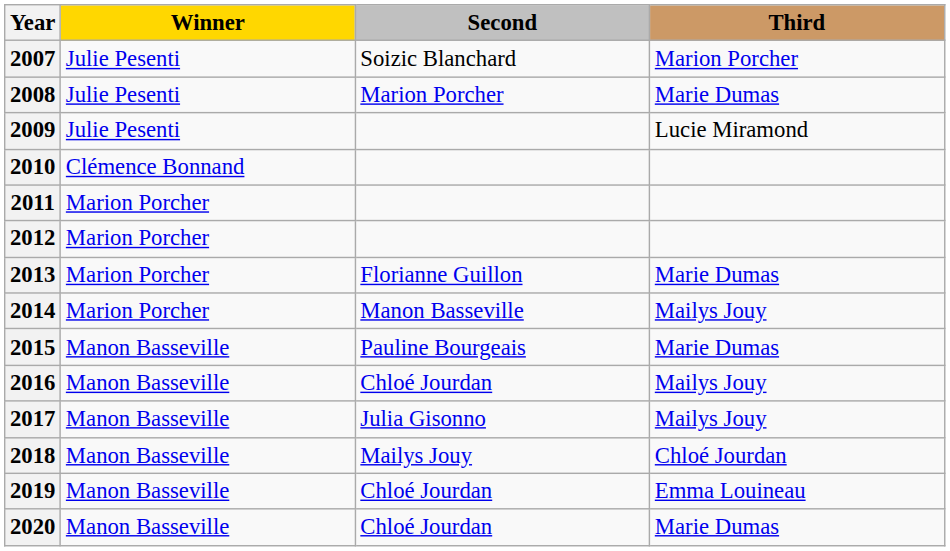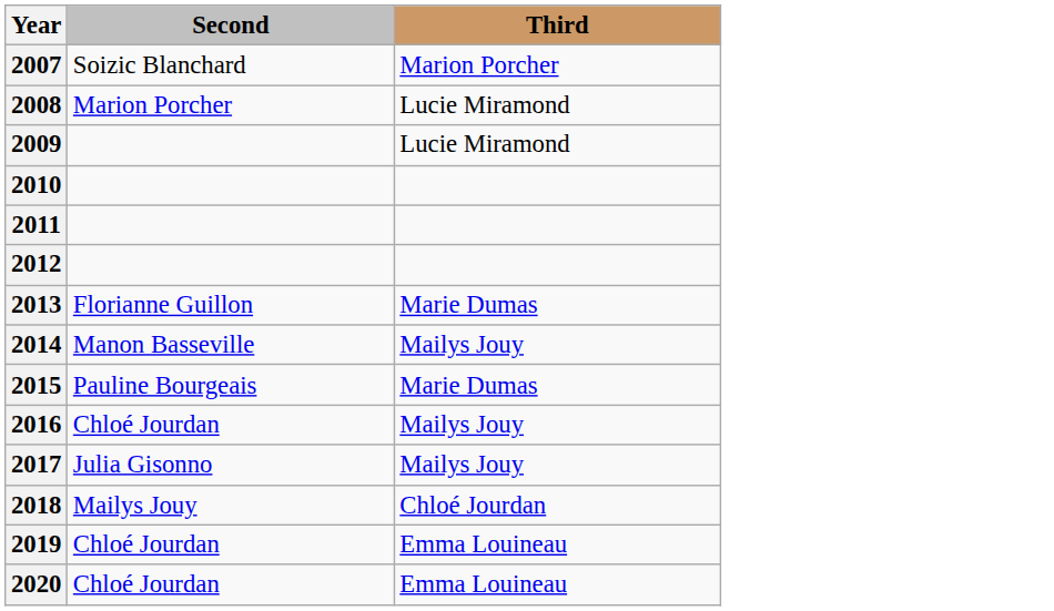- column: Winner | Julie Pesenti | Julie Pesenti | Julie Pesenti | Clémence Bonnand | Marion Porcher | Marion Porcher | Marion Porcher | Marion Porcher | Manon Basseville | Manon Basseville | Manon Basseville | Manon Basseville | Manon Basseville | Manon Basseville
2008 | Third: Marie Dumas -> Lucie Miramond
2020 | Third: Marie Dumas -> Emma Louineau
